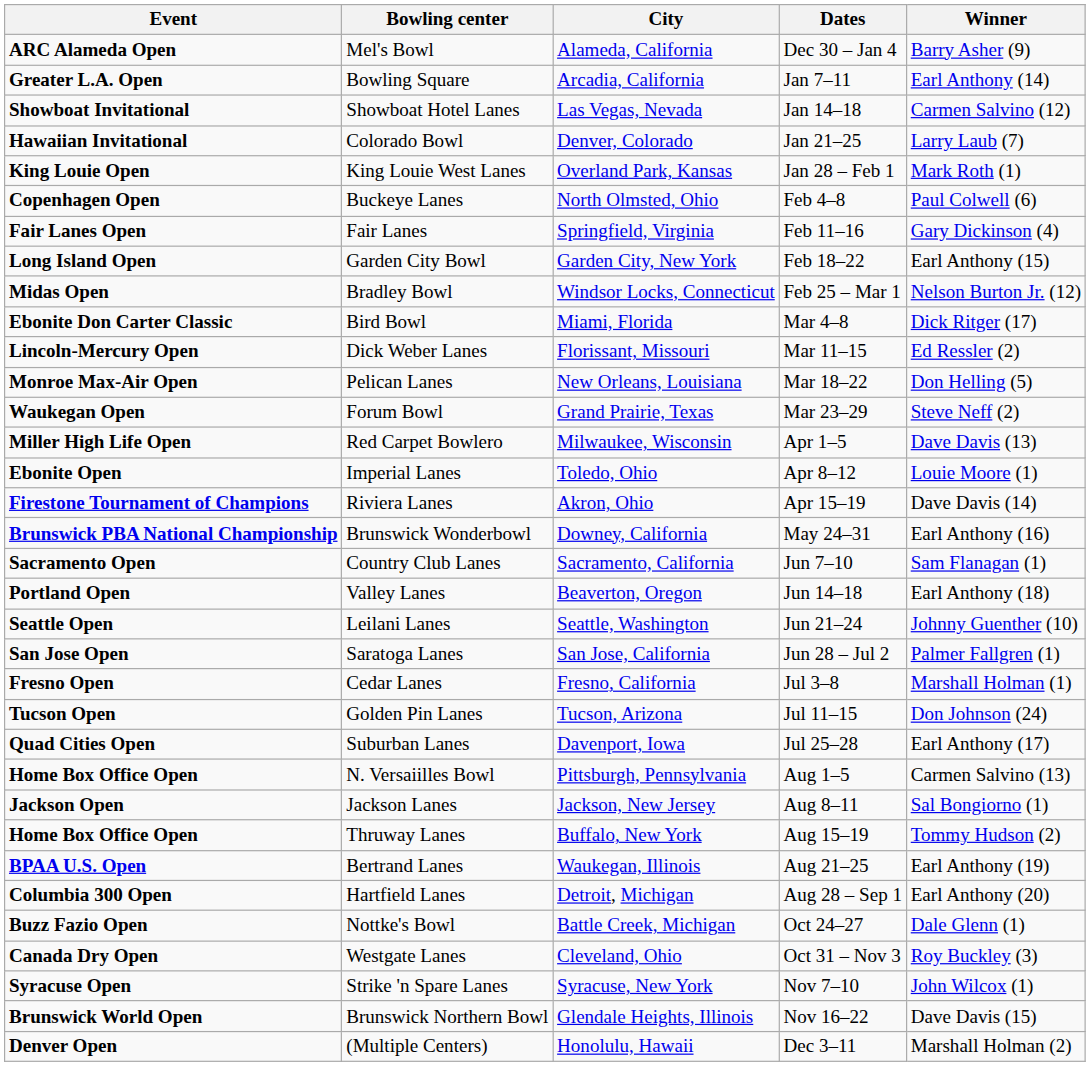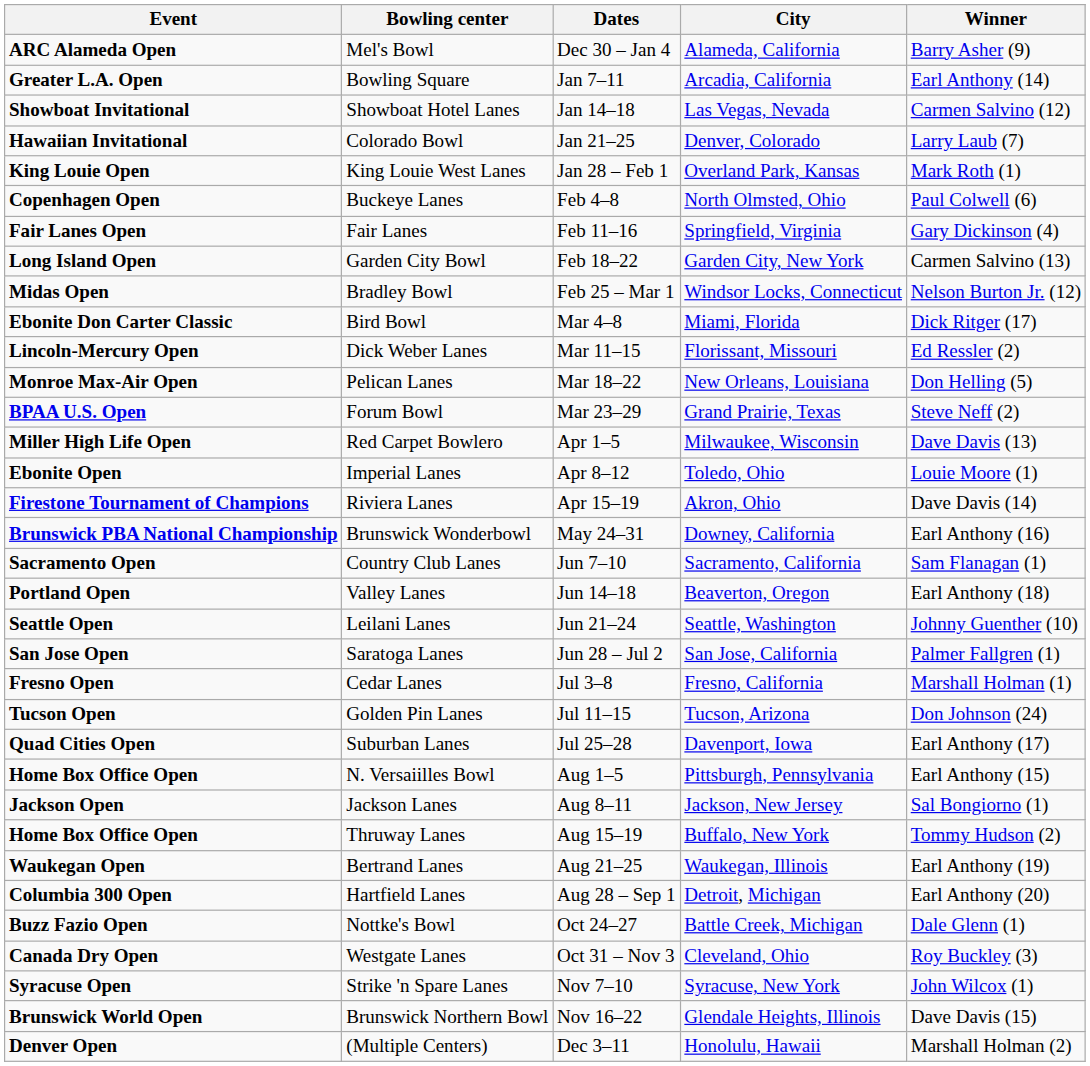columns swapped: City <-> Dates
Garden City Bowl | Winner: Earl Anthony (15) -> Carmen Salvino (13)
Forum Bowl | Event: Waukegan Open -> BPAA U.S. Open
N. Versaiilles Bowl | Winner: Carmen Salvino (13) -> Earl Anthony (15)
Bertrand Lanes | Event: BPAA U.S. Open -> Waukegan Open
